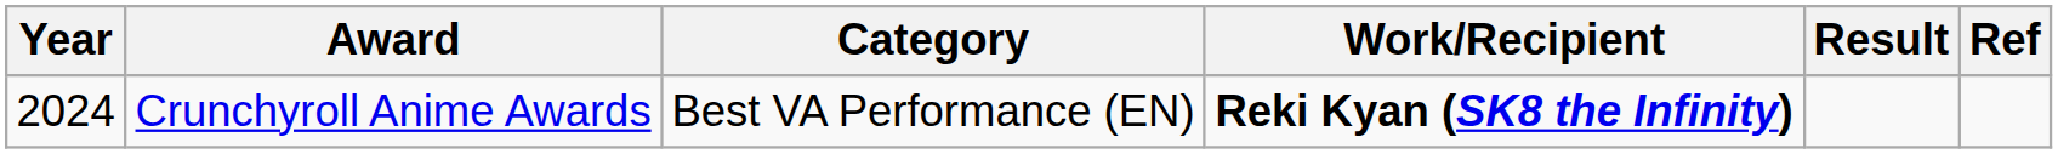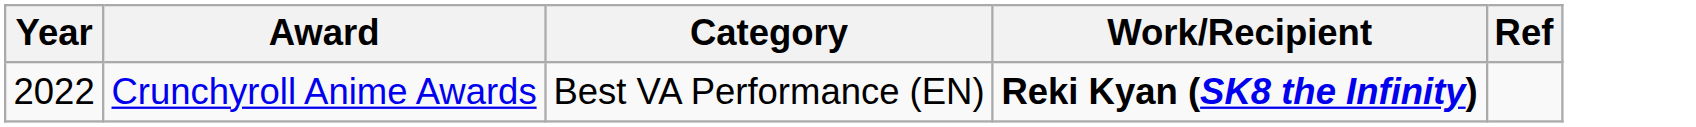- column: Result
Crunchyroll Anime Awards | Year: 2024 -> 2022
